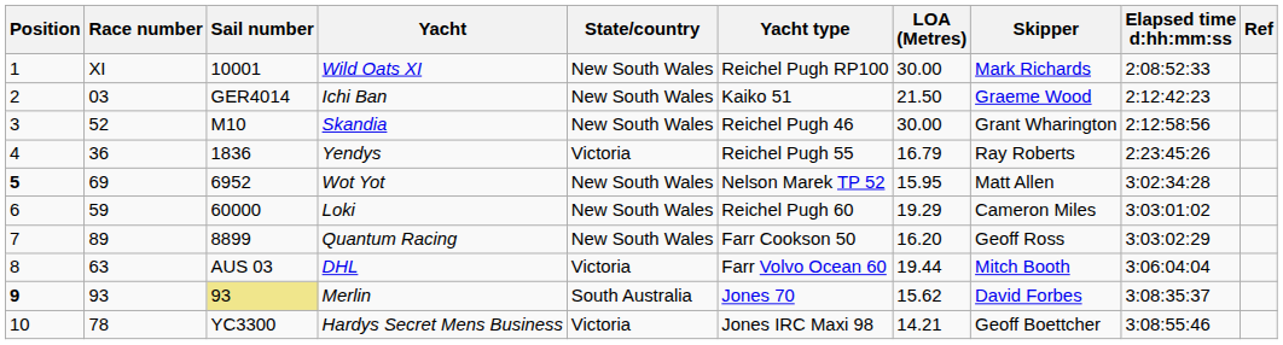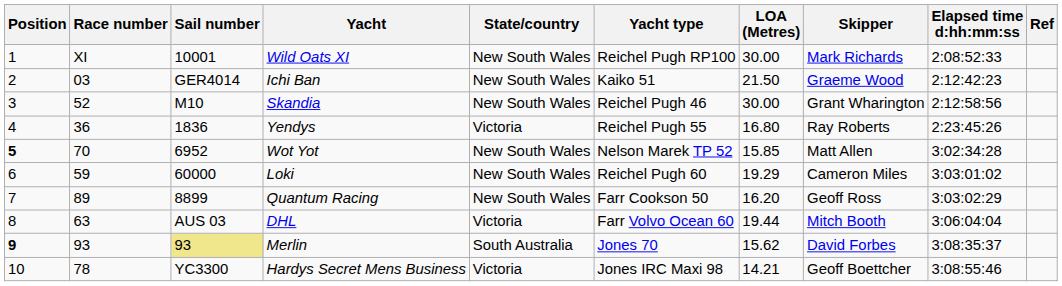Yendys | LOA (Metres): 16.79 -> 16.80
Wot Yot | Race number: 69 -> 70
Wot Yot | LOA (Metres): 15.95 -> 15.85
